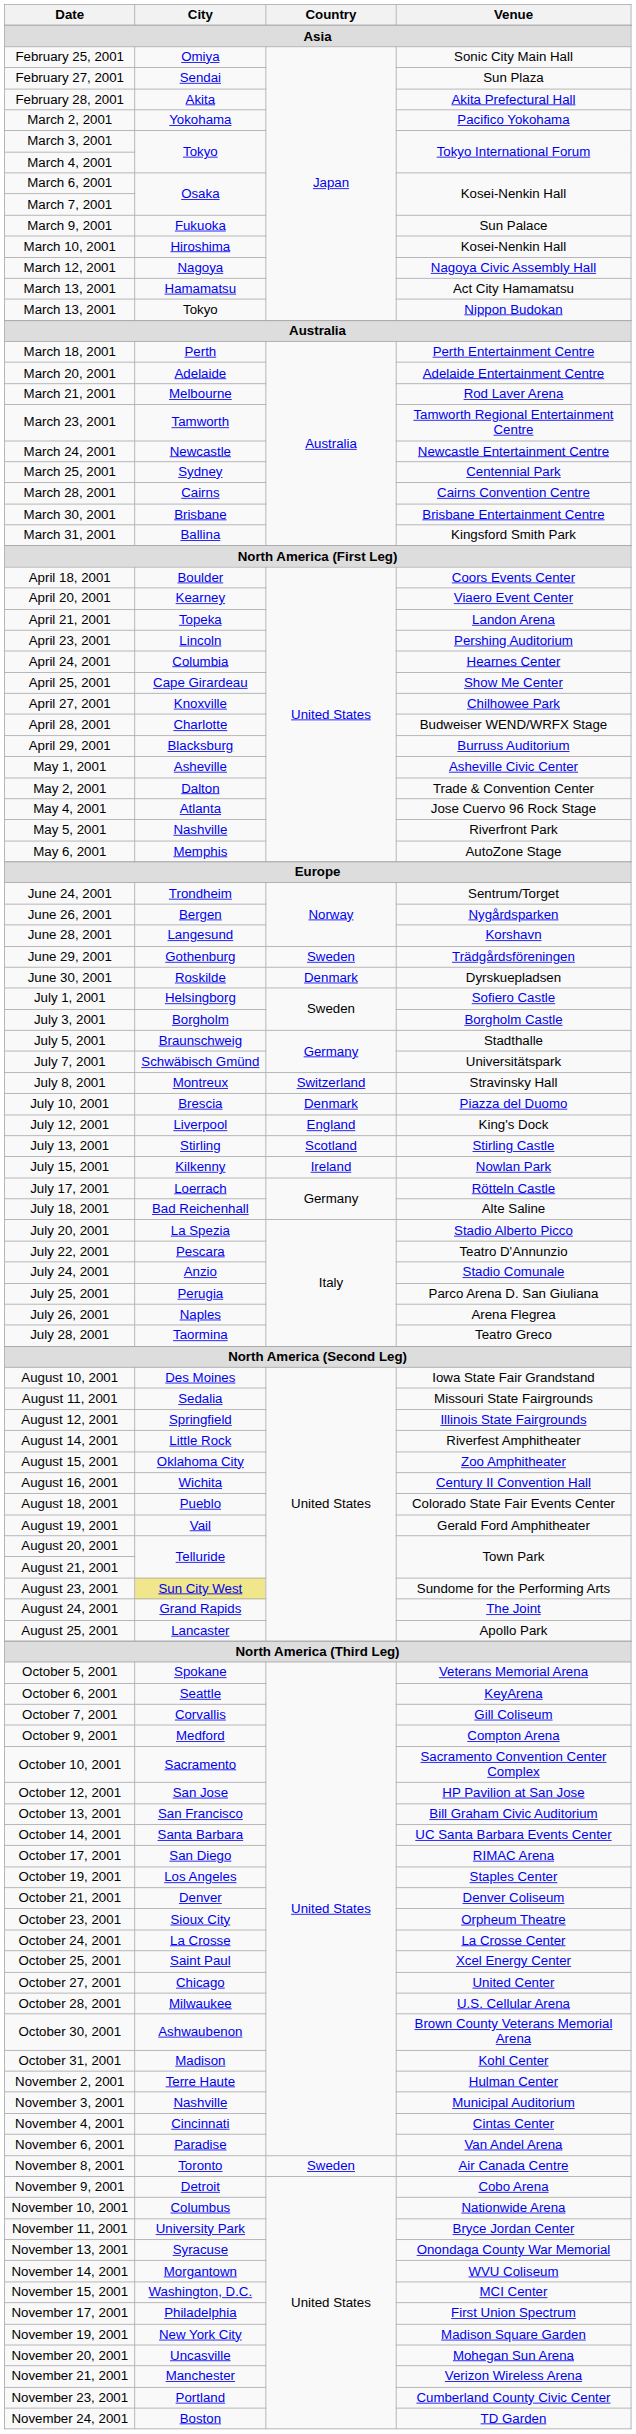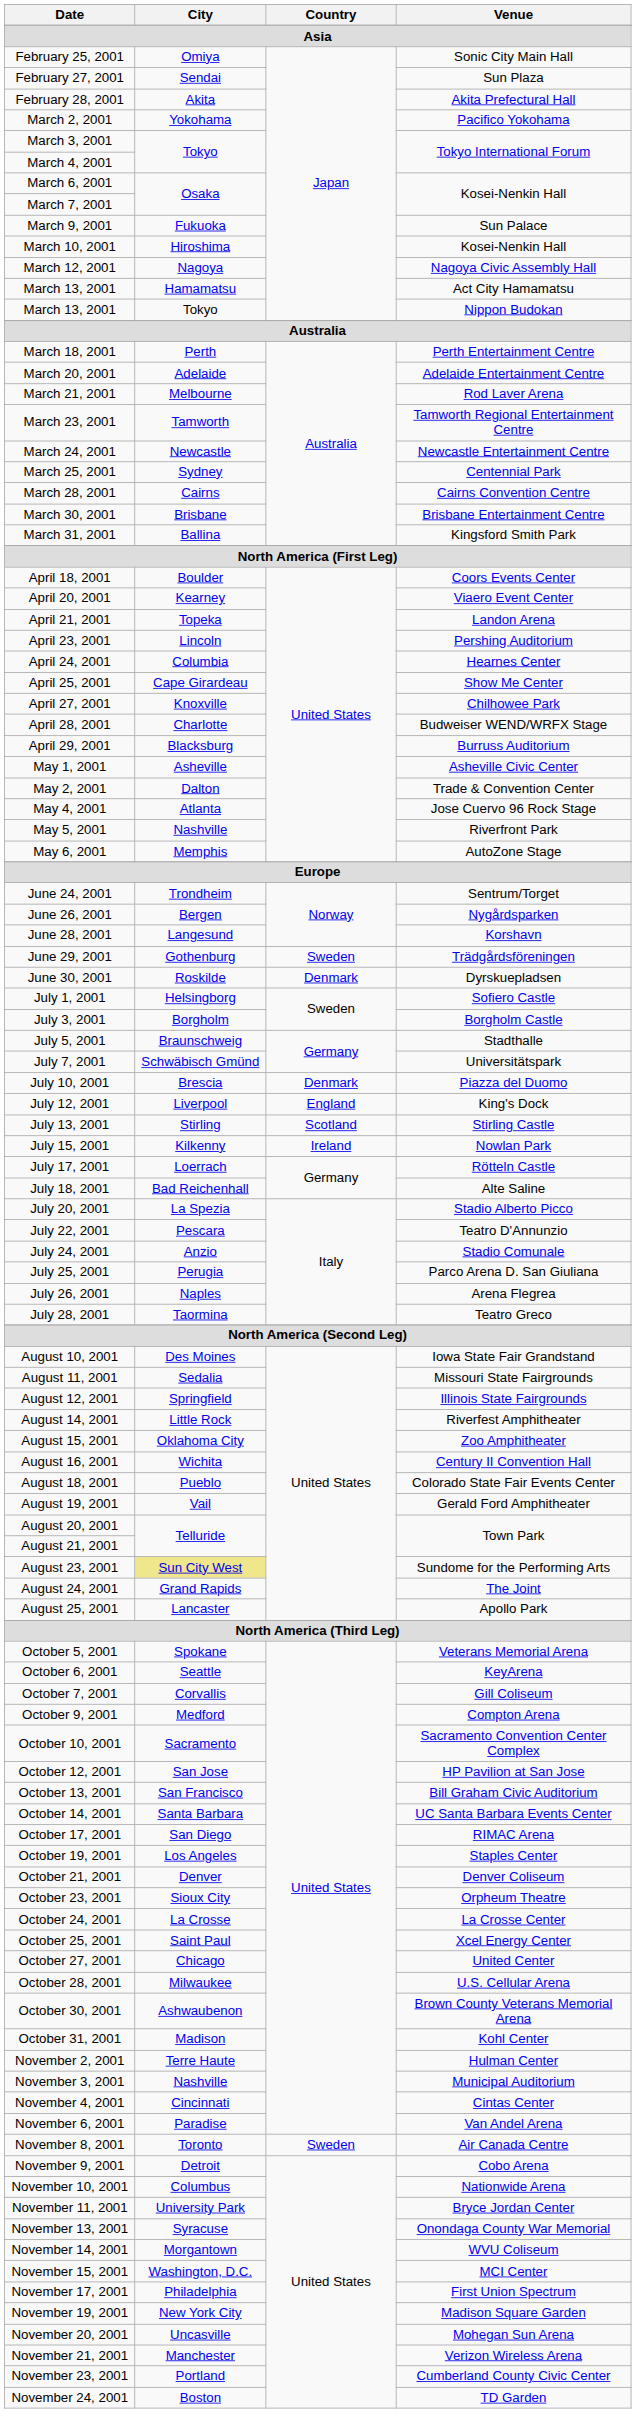- row: July 8, 2001 | Montreux | Switzerland | Stravinsky Hall
